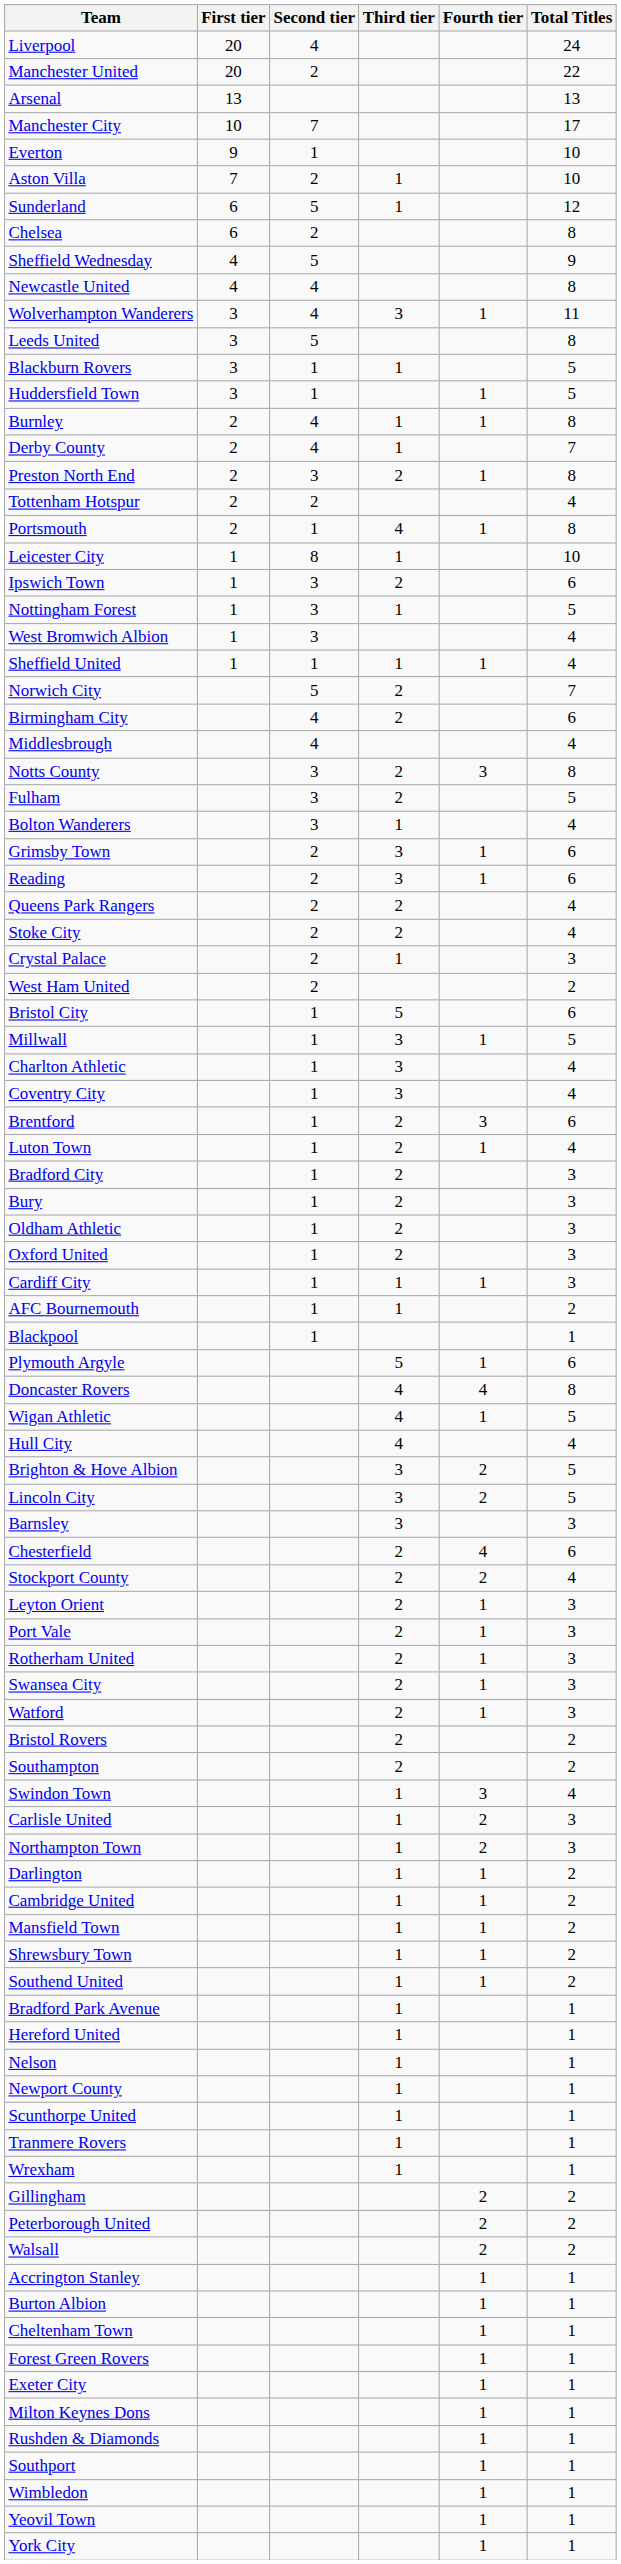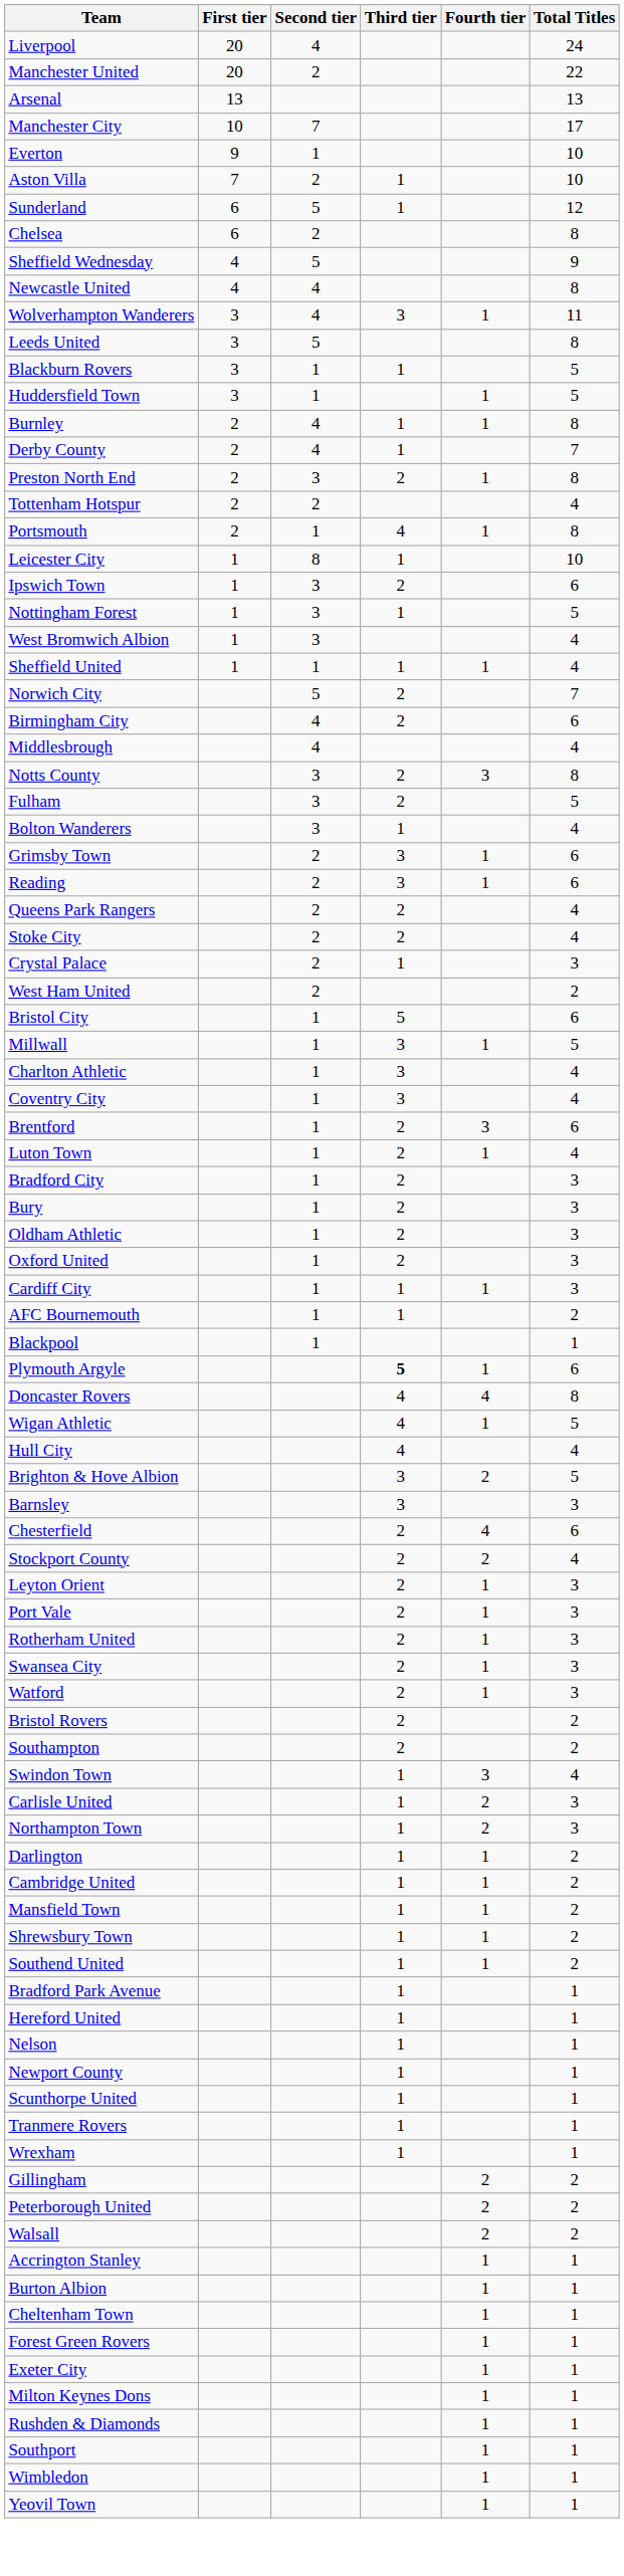Plymouth Argyle | Third tier: normal -> bold
- row: Lincoln City | 3 | 2 | 5
- row: York City | 1 | 1
